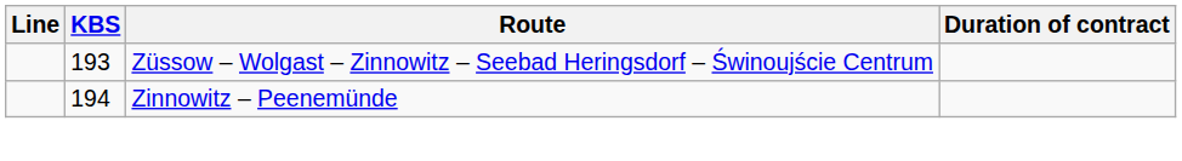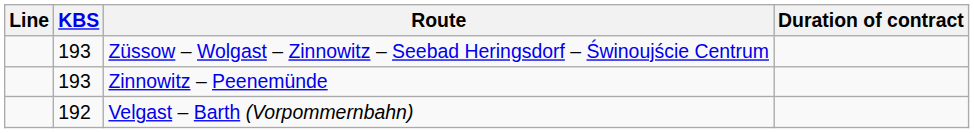Zinnowitz – Peenemünde | KBS: 194 -> 193
+ row: 192 | Velgast – Barth (Vorpommernbahn)
